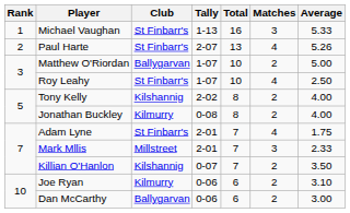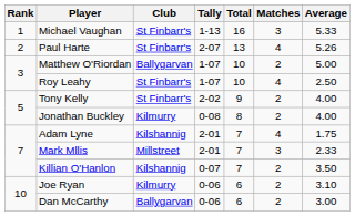Tony Kelly | Club: Kilshannig -> St Finbarr's
Tony Kelly | Total: 8 -> 9
Adam Lyne | Club: St Finbarr's -> Kilshannig
